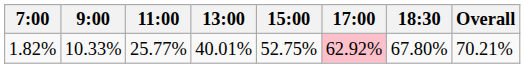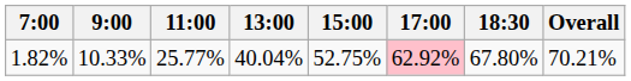1.82% | 13:00: 40.01% -> 40.04%
